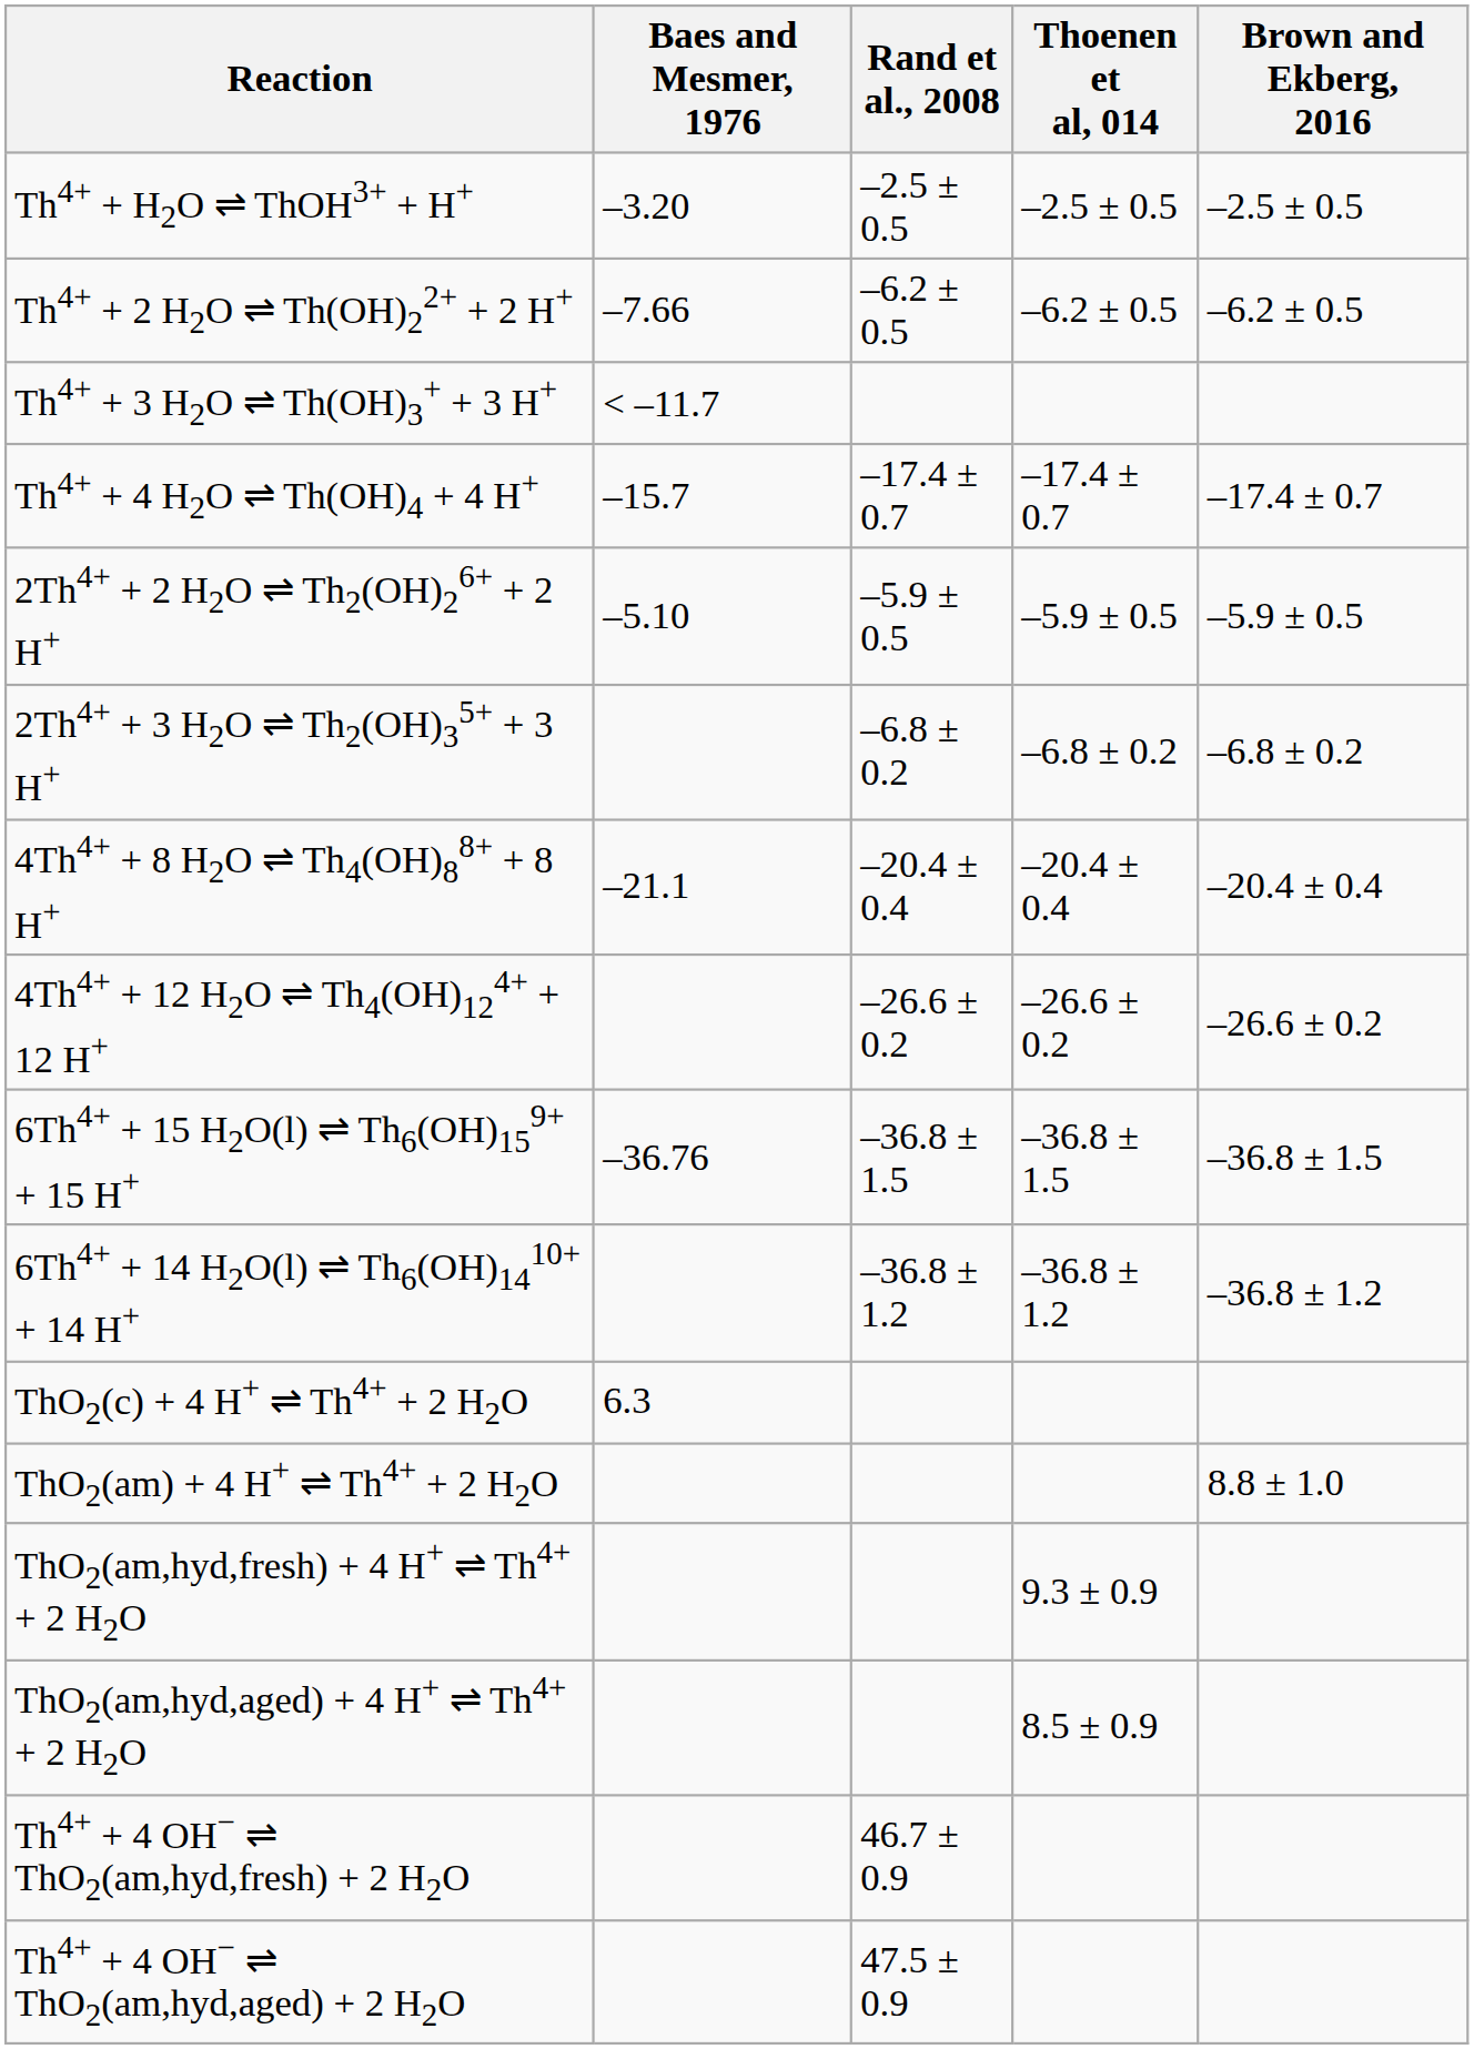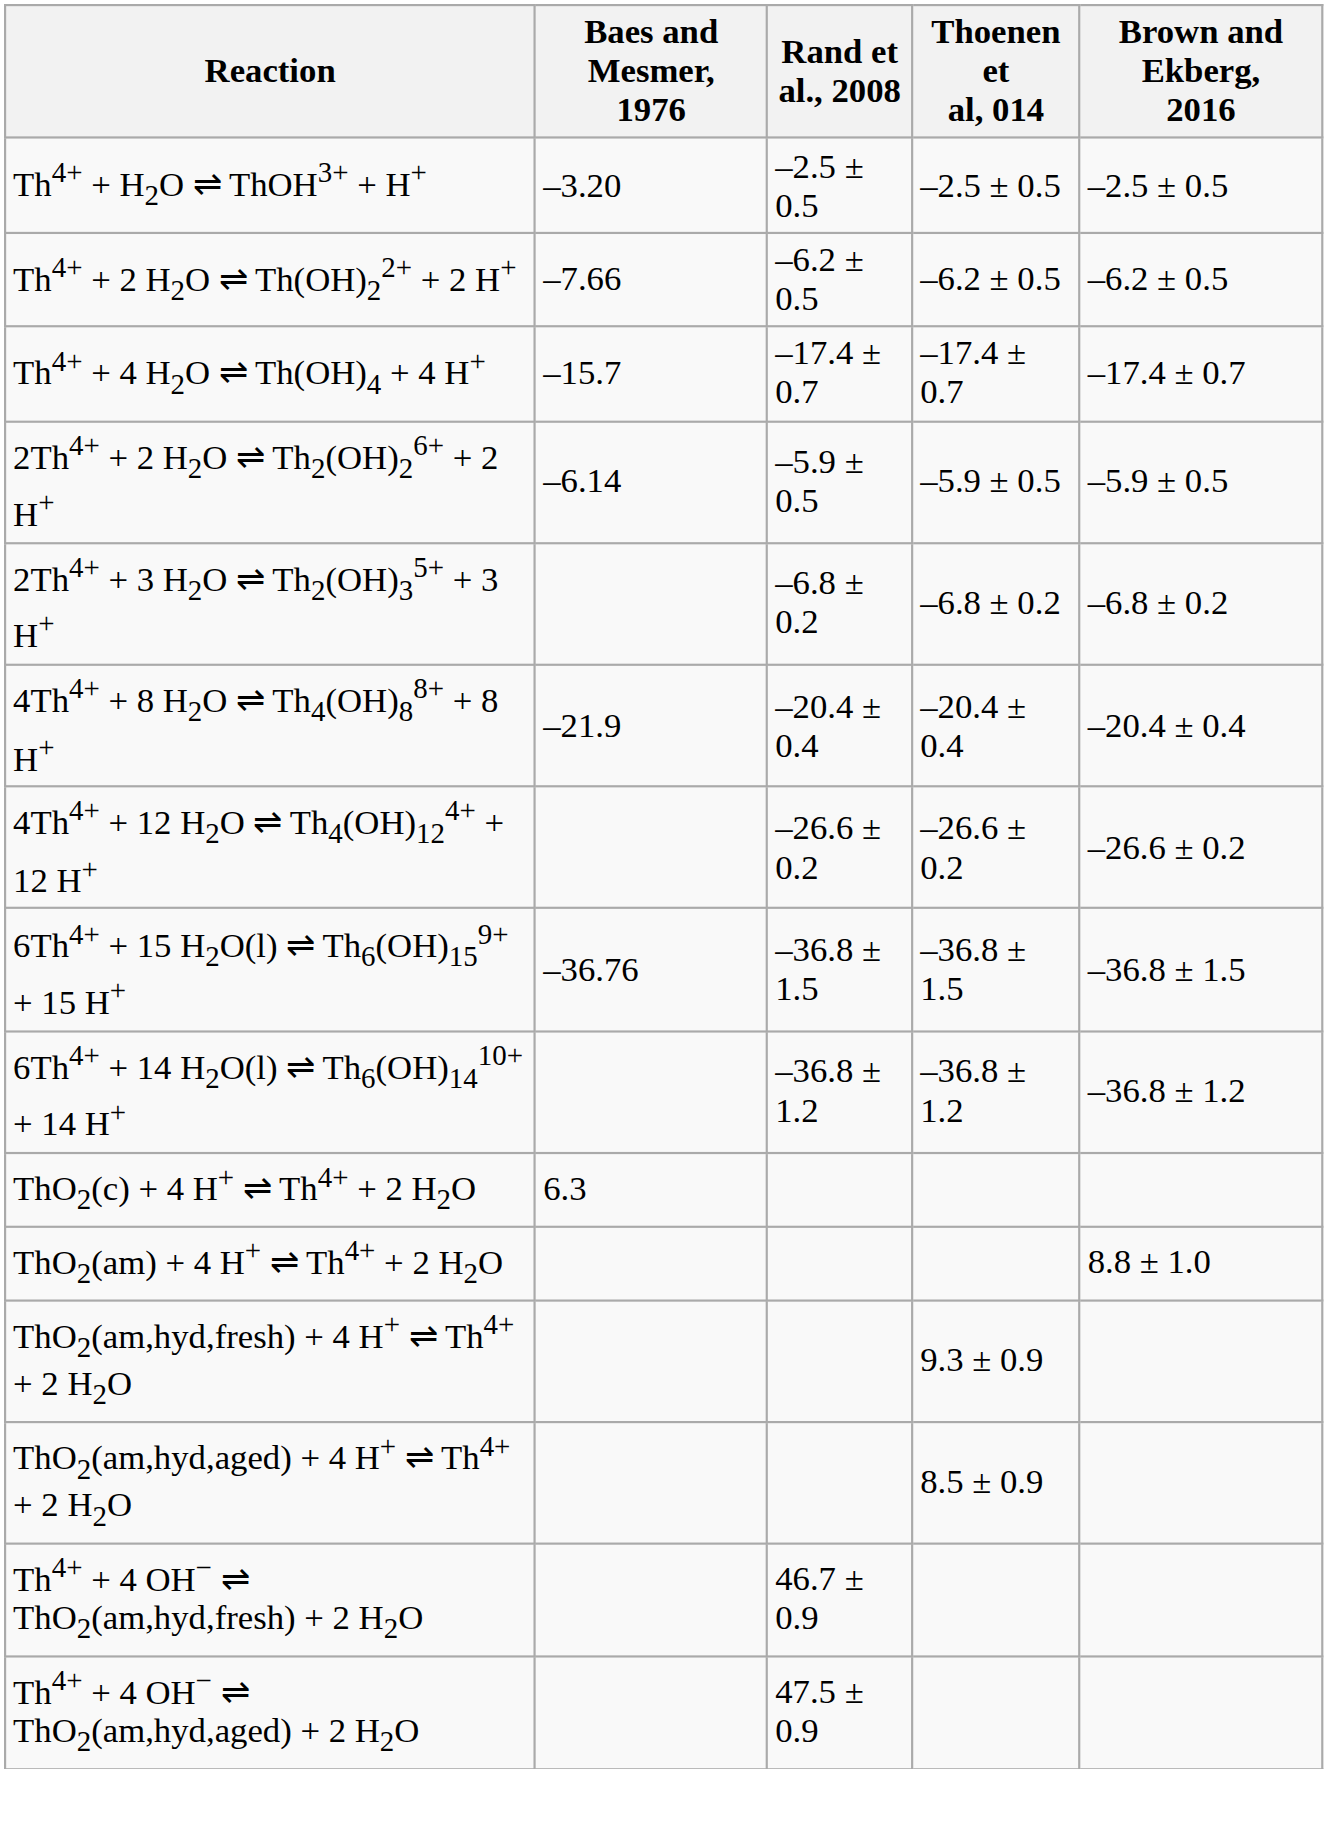- row: Th4+ + 3 H2O ⇌ Th(OH)3+ + 3 H+ | < –11.7
2Th4+ + 2 H2O ⇌ Th2(OH)26+ + 2 H+ | Baes and Mesmer, 1976: –5.10 -> –6.14
4Th4+ + 8 H2O ⇌ Th4(OH)88+ + 8 H+ | Baes and Mesmer, 1976: –21.1 -> –21.9
